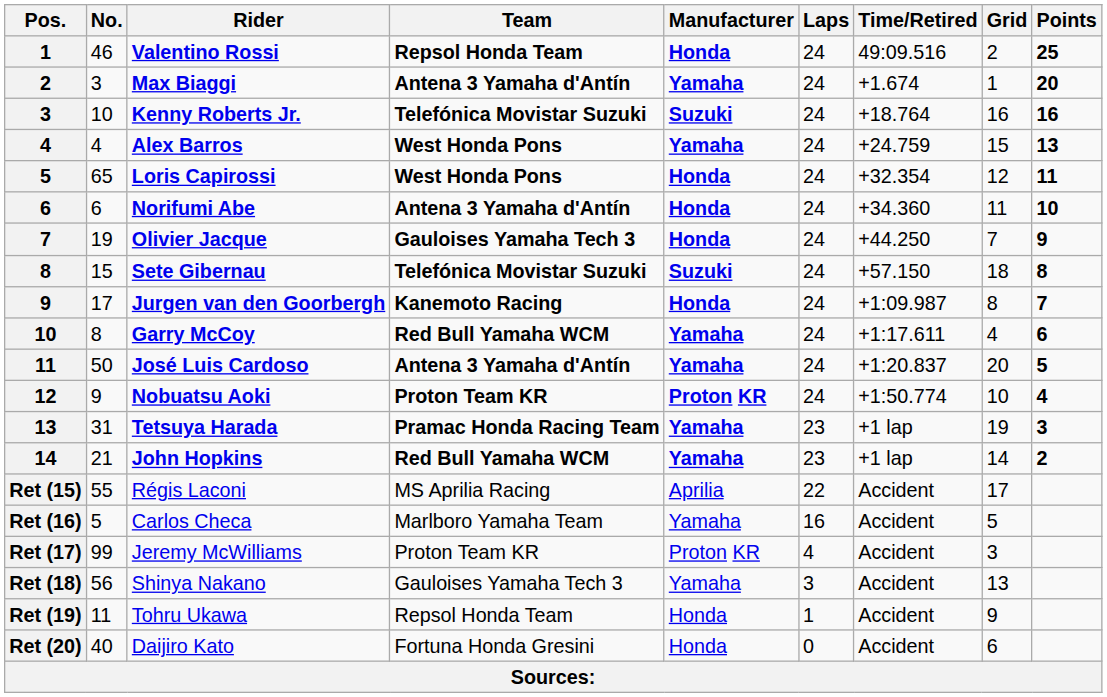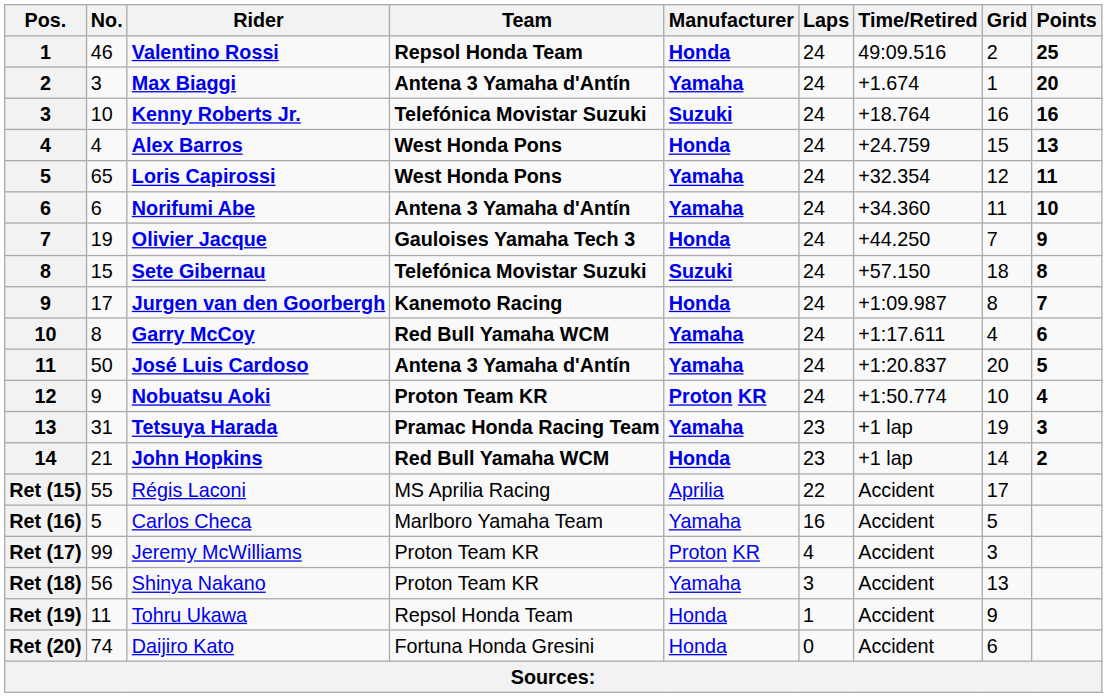Alex Barros | Manufacturer: Yamaha -> Honda
Loris Capirossi | Manufacturer: Honda -> Yamaha
Norifumi Abe | Manufacturer: Honda -> Yamaha
John Hopkins | Manufacturer: Yamaha -> Honda
Shinya Nakano | Team: Gauloises Yamaha Tech 3 -> Proton Team KR
Daijiro Kato | No.: 40 -> 74
